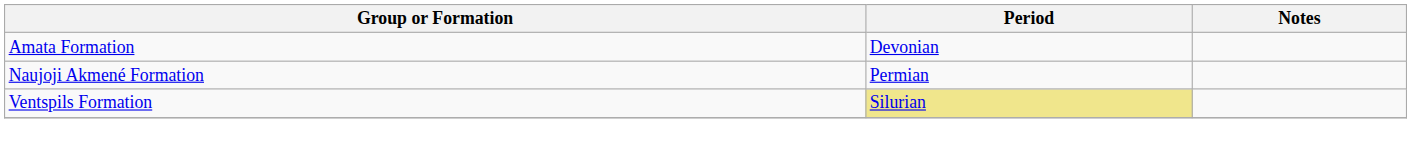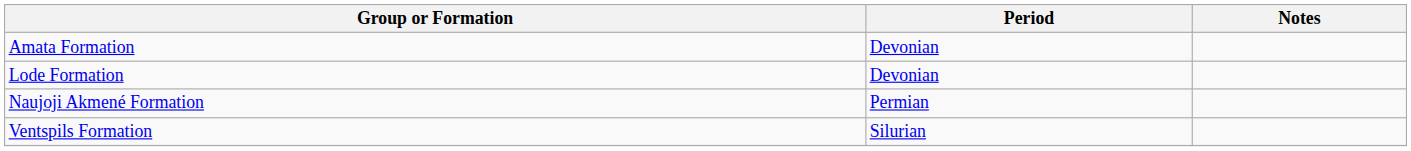+ row: Lode Formation | Devonian
Ventspils Formation | Period: khaki background -> no background
